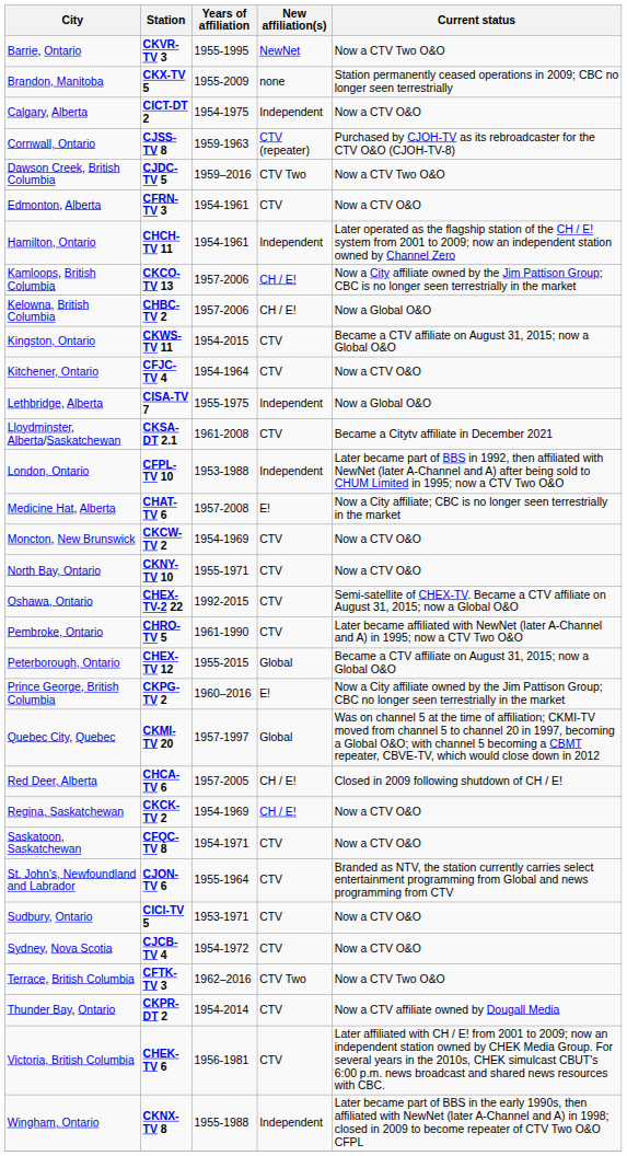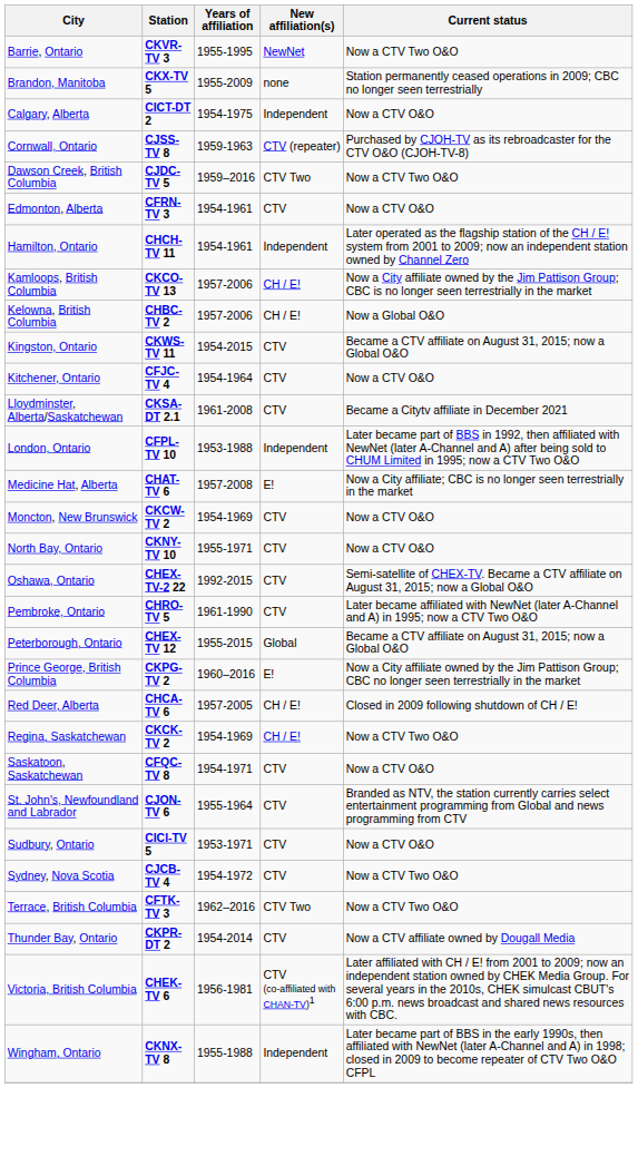- row: Lethbridge, Alberta | CISA-TV 7 | 1955-1975 | Independent | Now a Global O&O
- row: Quebec City, Quebec | CKMI-TV 20 | 1957-1997 | Global | Was on channel 5 at the time of affiliation; CKMI-TV moved from channel 5 to channel 20 in 1997, becoming a Global O&O; with channel 5 becoming a CBMT repeater, CBVE-TV, which would close down in 2012
Regina, Saskatchewan | Current status: Now a CTV O&O -> Now a CTV Two O&O
Sydney, Nova Scotia | Current status: Now a CTV O&O -> Now a CTV Two O&O
Victoria, British Columbia | New affiliation(s): CTV -> CTV (co-affiliated with CHAN-TV)1
